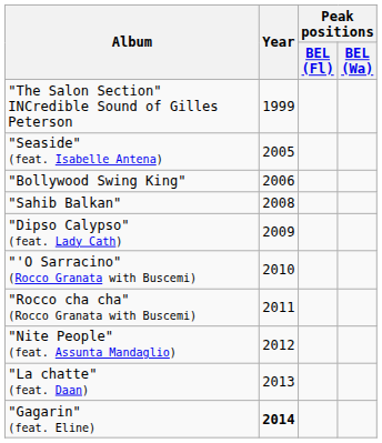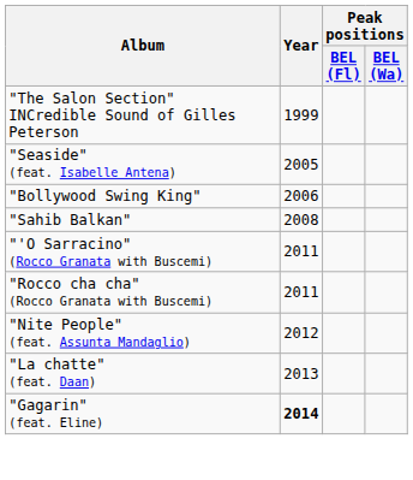- row: "Dipso Calypso" (feat. Lady Cath) | 2009
"'O Sarracino" (Rocco Granata with Buscemi) | Year: 2010 -> 2011
